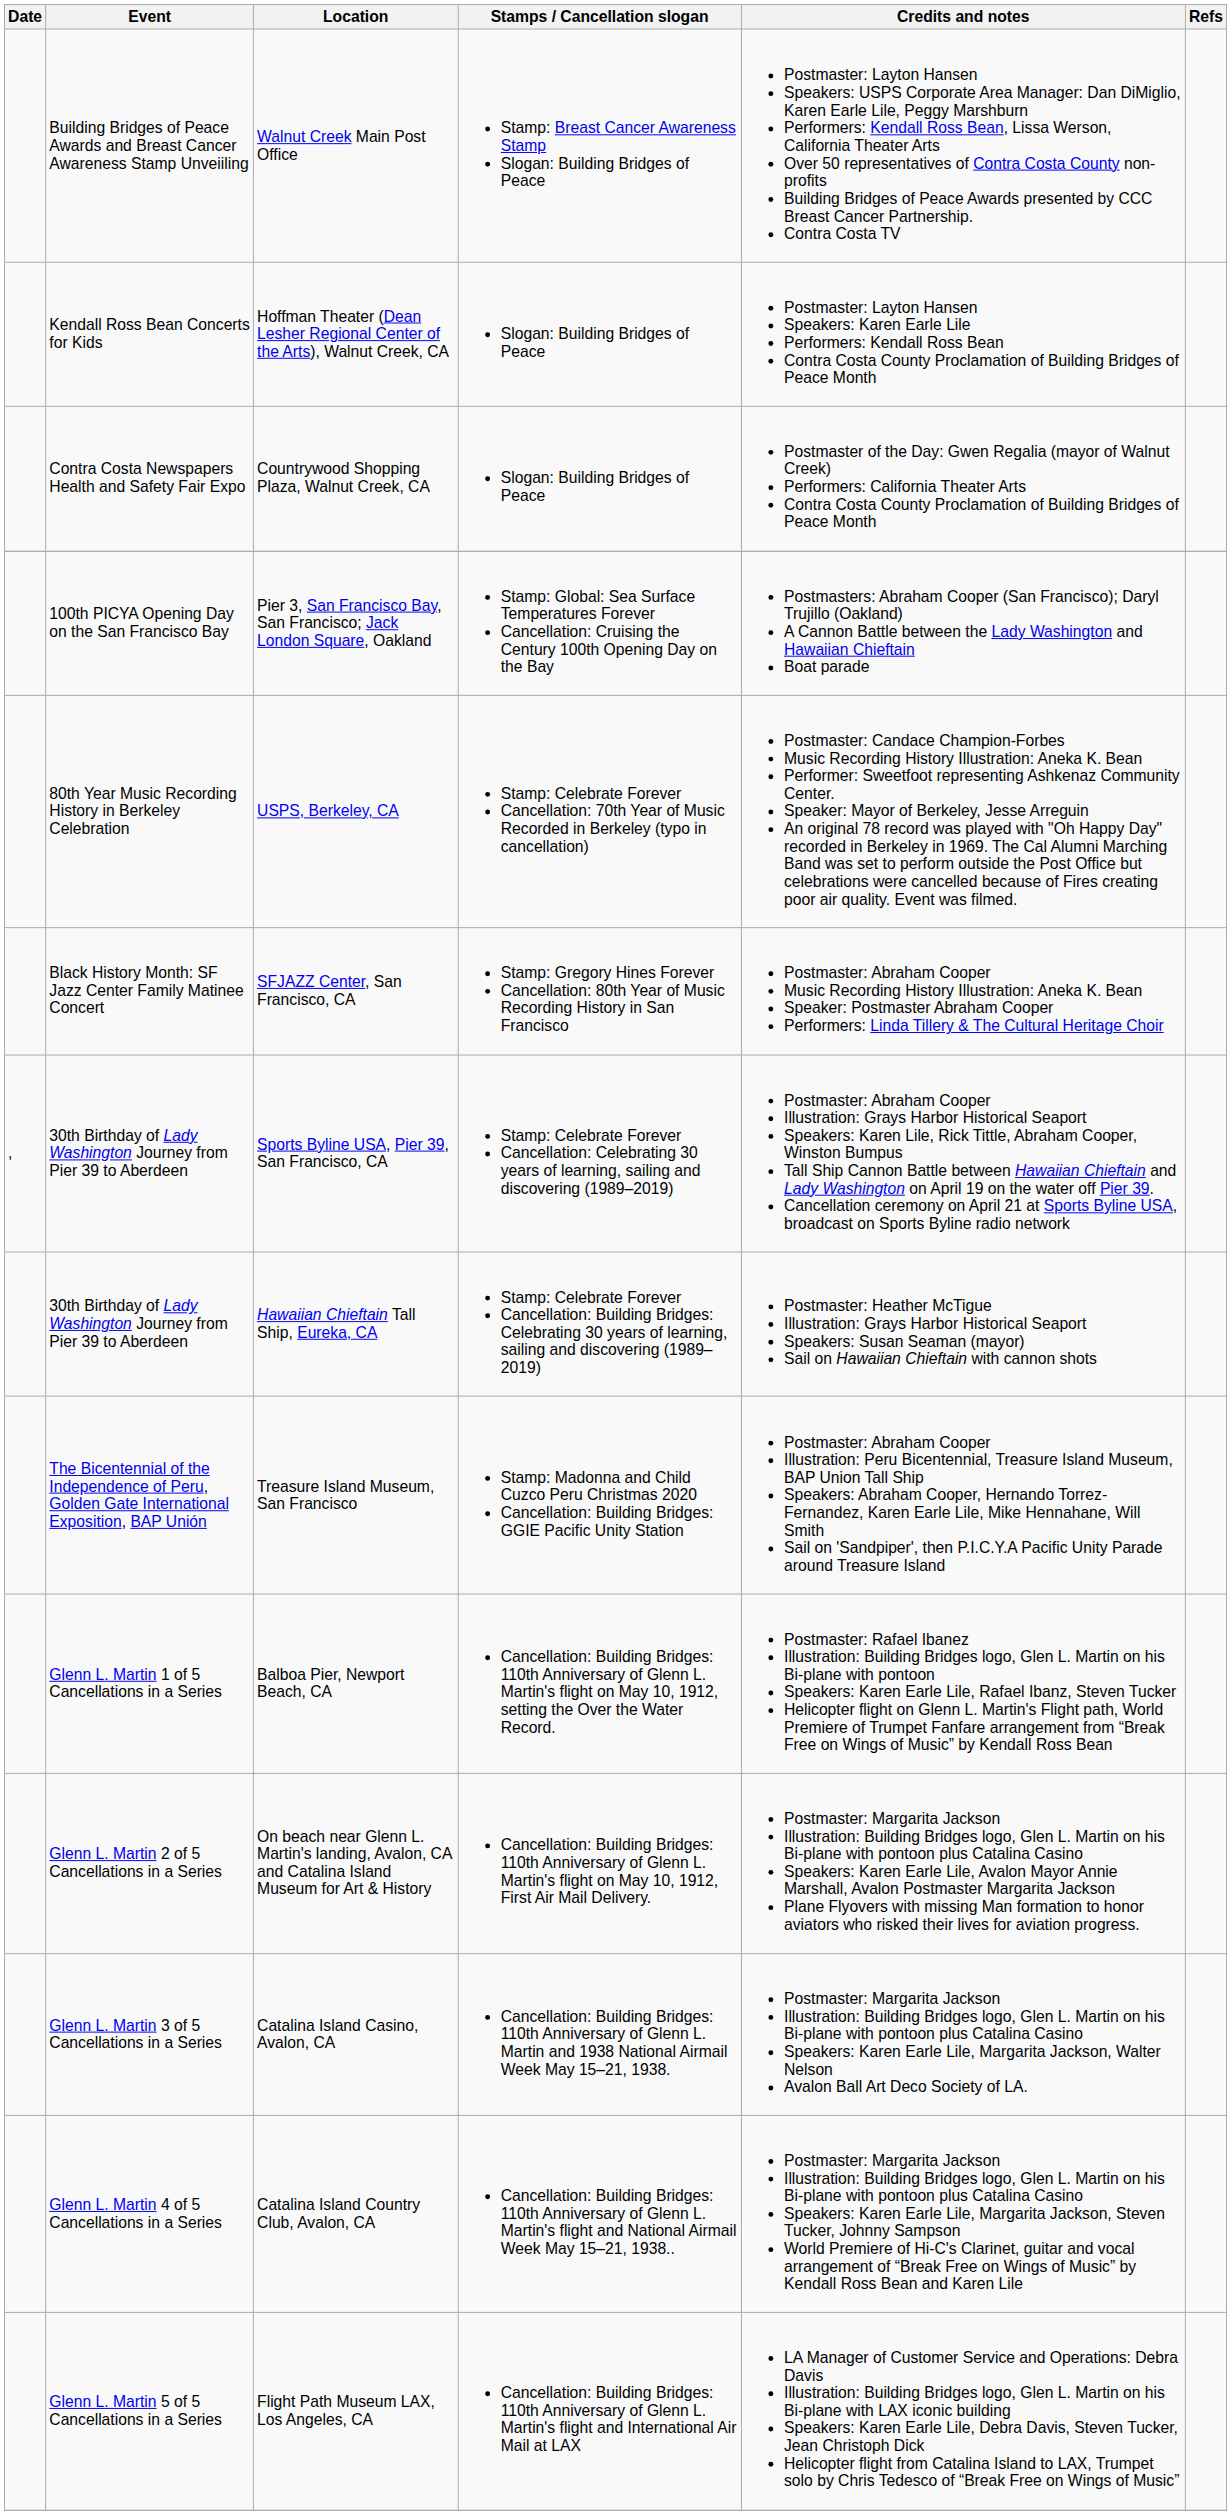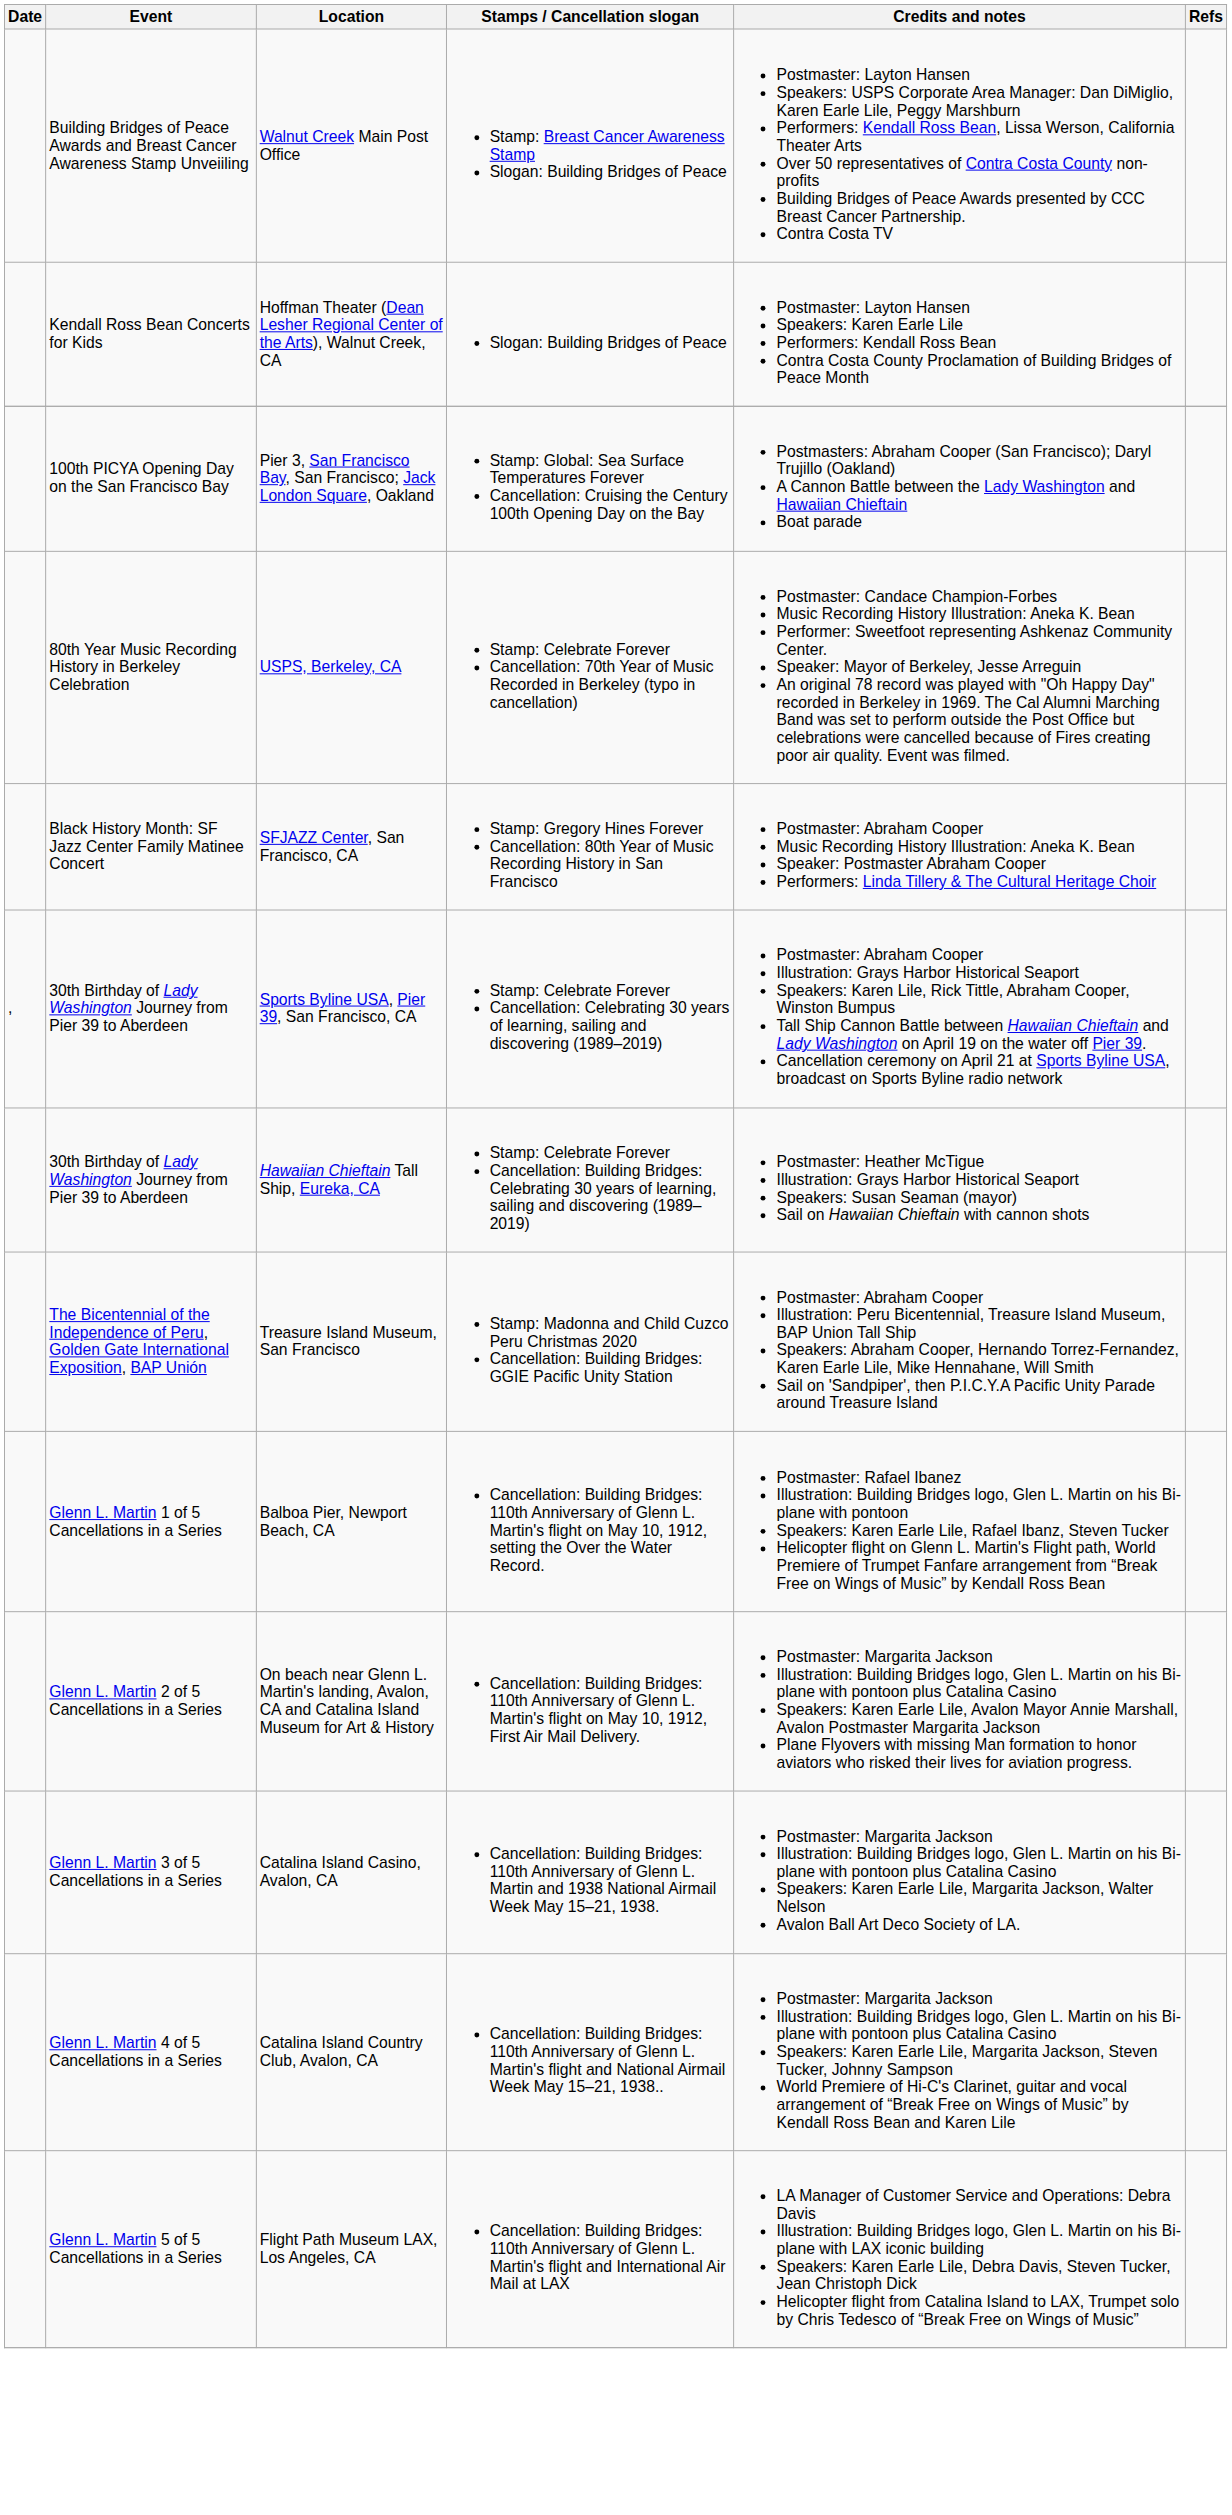- row: Contra Costa Newspapers Health and Safety Fair Expo | Countrywood Shopping Plaza, Walnut Creek, CA | Slogan: Building Bridges of Peace | Postmaster of the Day: Gwen Regalia (mayor of Walnut Creek) Performers: California Theater Arts Contra Costa County Proclamation of Building Bridges of Peace Month
